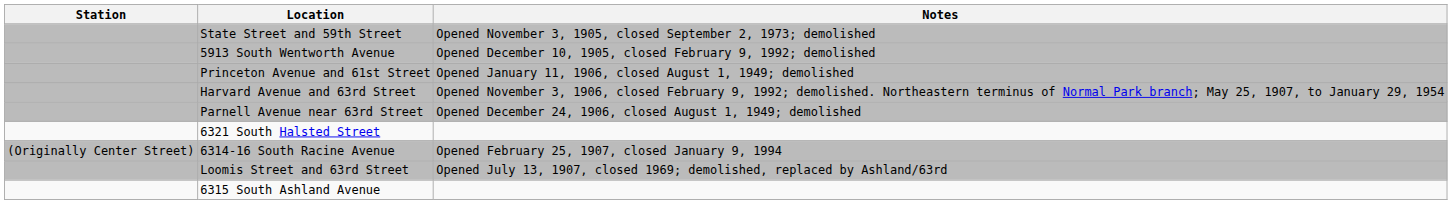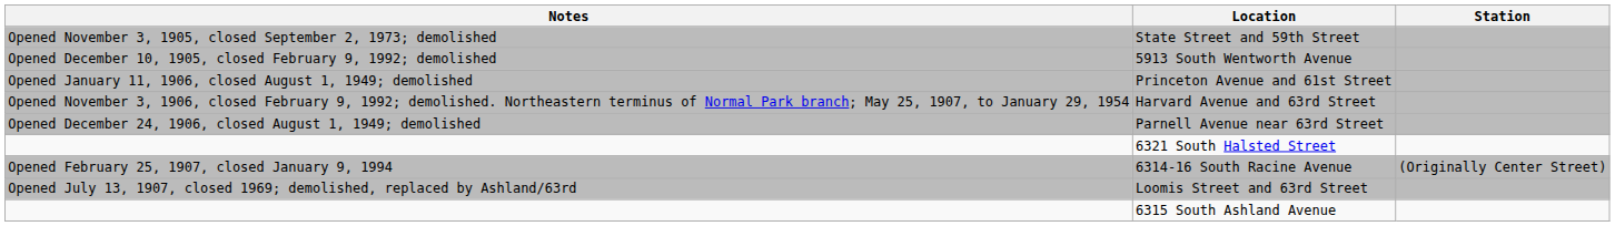columns swapped: Station <-> Notes
